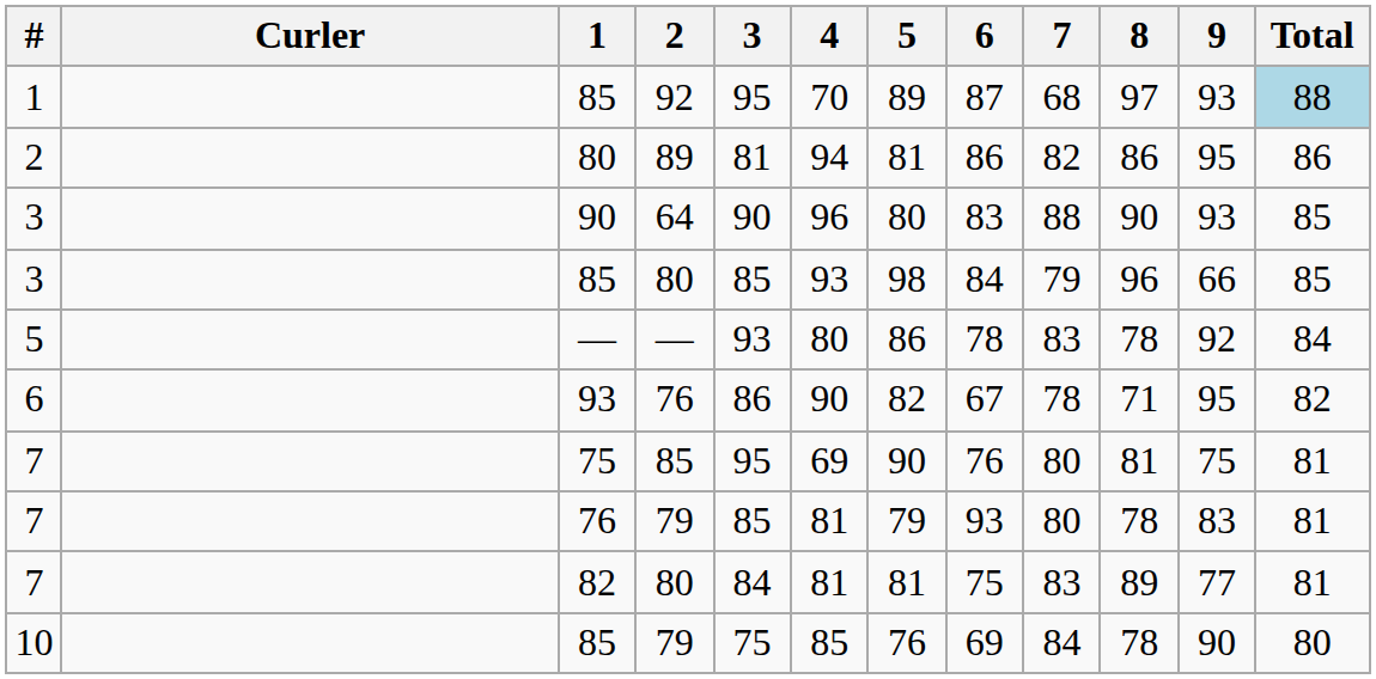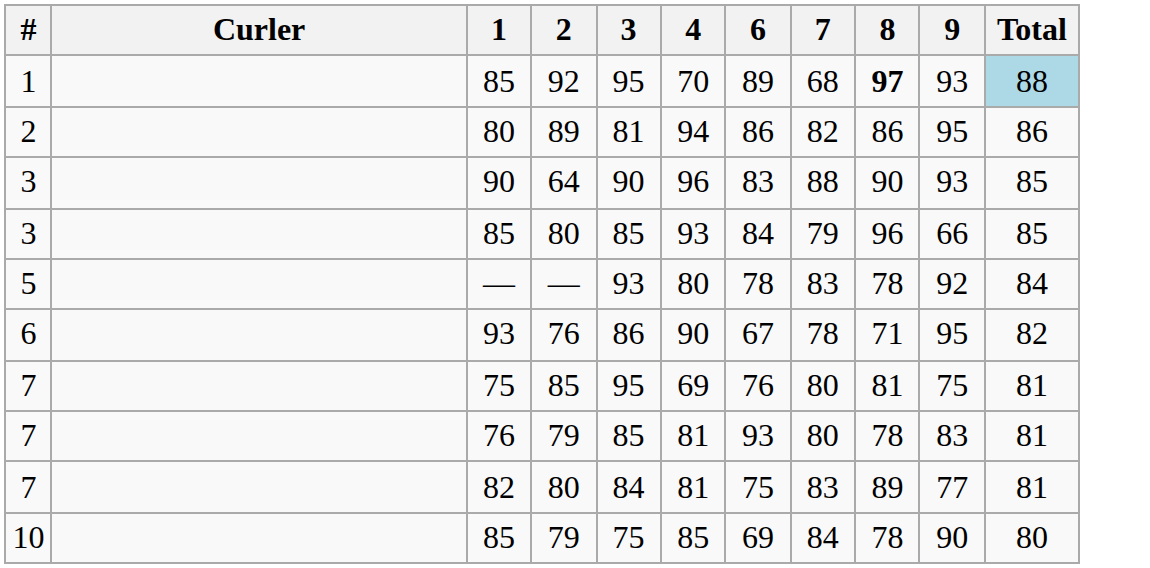- column: 5 | 89 | 81 | 80 | 98 | 86 | 82 | 90 | 79 | 81 | 76
85 / 92 | 6: 87 -> 89
85 / 92 | 8: normal -> bold
